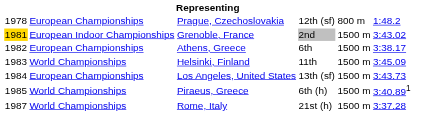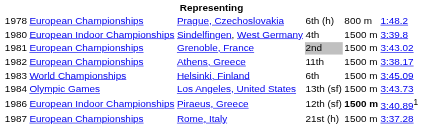Prague, Czechoslovakia | column 4: 12th (sf) -> 6th (h)
+ row: 1980 | European Indoor Championships | Sindelfingen, West Germany | 4th | 1500 m | 3:39.8
Grenoble, France | column 1: gold background -> no background
Grenoble, France | column 2: European Indoor Championships -> European Championships
Athens, Greece | column 4: 6th -> 11th
Helsinki, Finland | column 4: 11th -> 6th
Los Angeles, United States | column 2: European Championships -> Olympic Games
Piraeus, Greece | column 1: 1985 -> 1986
Piraeus, Greece | column 2: World Championships -> European Indoor Championships
Piraeus, Greece | column 4: 6th (h) -> 12th (sf)
Piraeus, Greece | column 5: normal -> bold
Rome, Italy | column 2: World Championships -> European Championships
